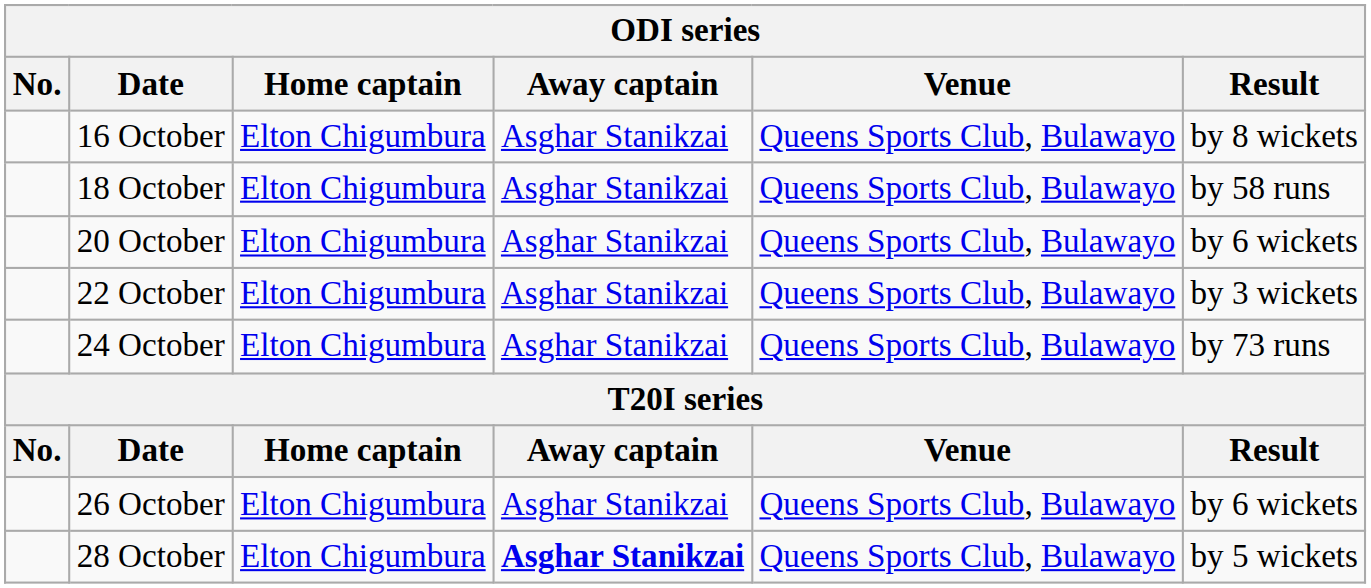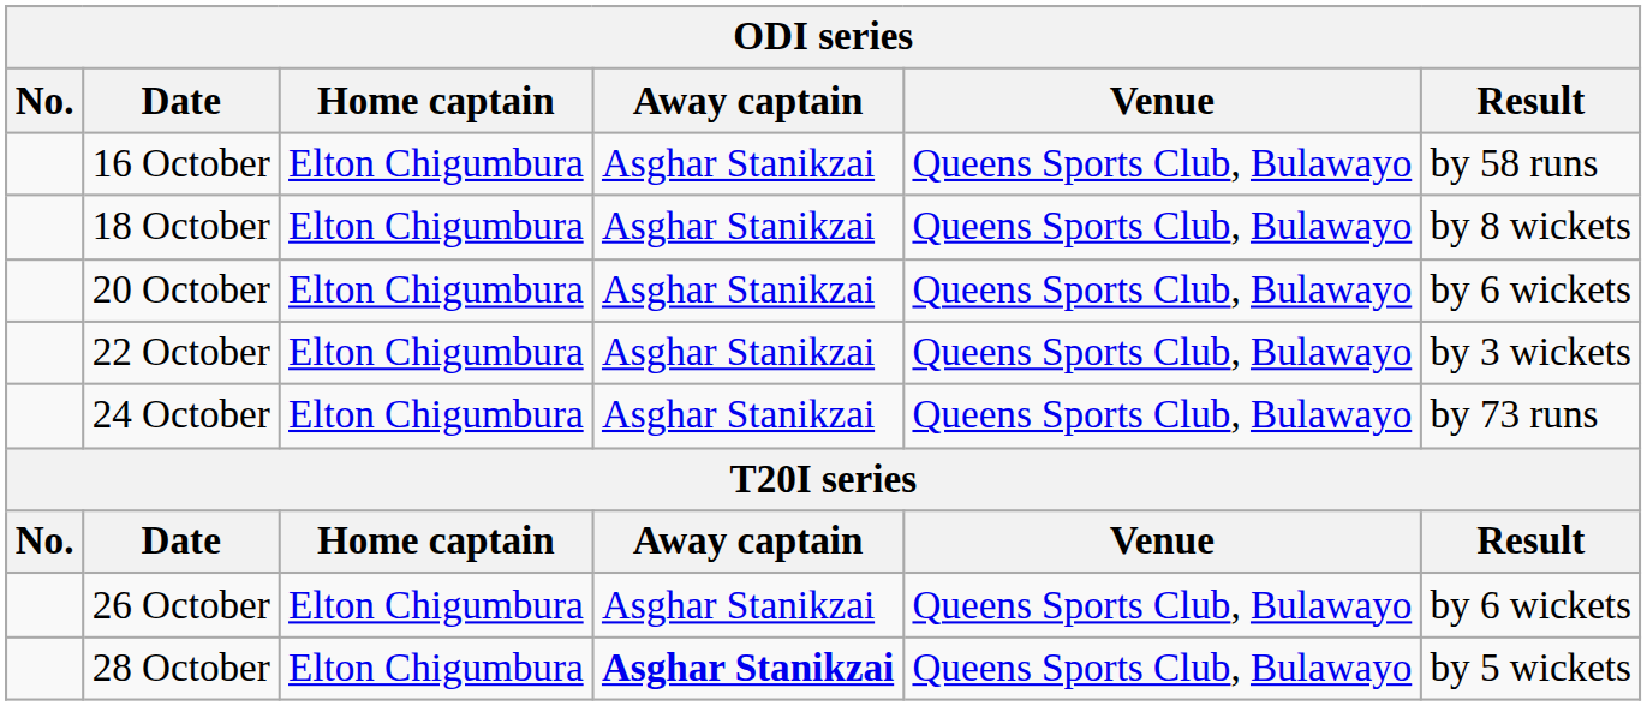16 October | Result: by 8 wickets -> by 58 runs
18 October | Result: by 58 runs -> by 8 wickets
